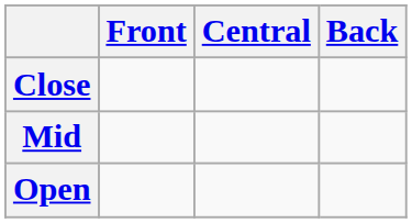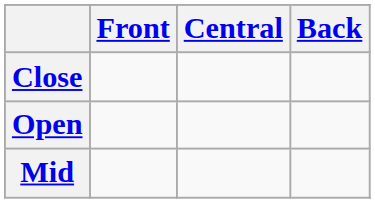rows swapped: Mid <-> Open
